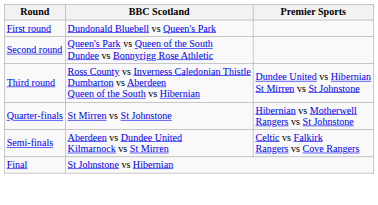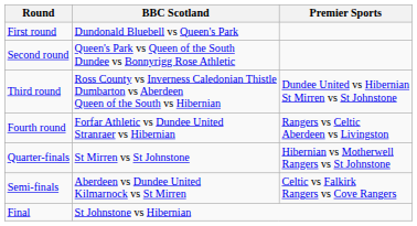+ row: Fourth round | Forfar Athletic vs Dundee United Stranraer vs Hibernian | Rangers vs Celtic Aberdeen vs Livingston
